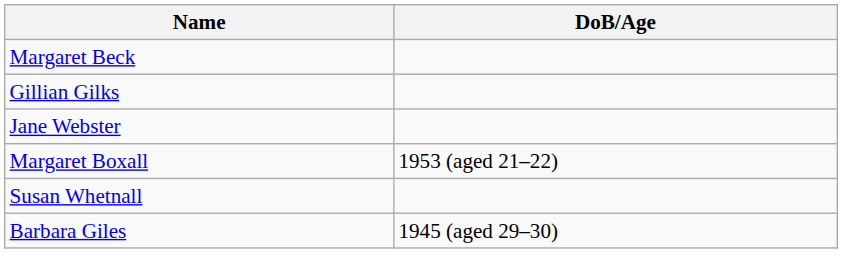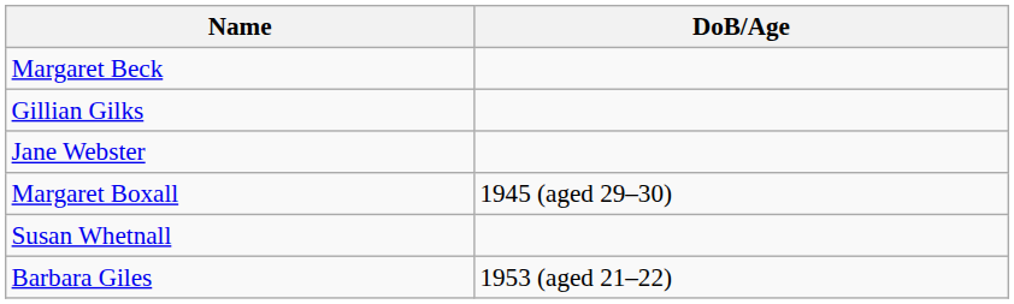Margaret Boxall | DoB/Age: 1953 (aged 21–22) -> 1945 (aged 29–30)
Barbara Giles | DoB/Age: 1945 (aged 29–30) -> 1953 (aged 21–22)
